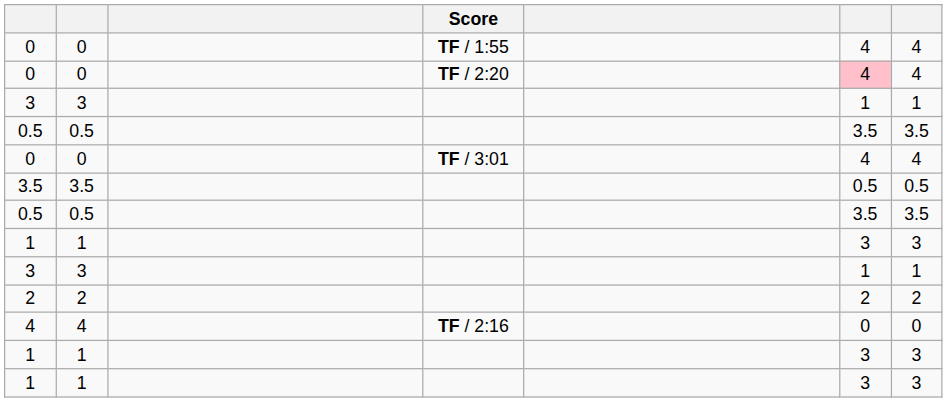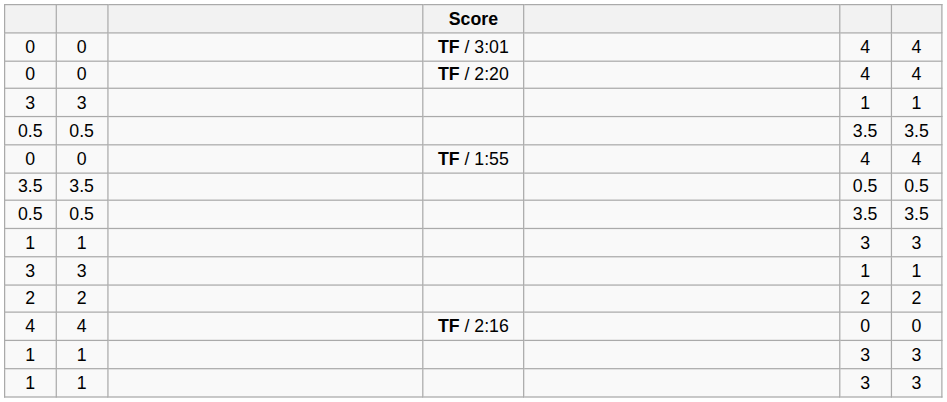rows swapped: 0 / TF / 1:55 <-> 0 / TF / 3:01
0 / TF / 2:20 | column 6: pink background -> no background
